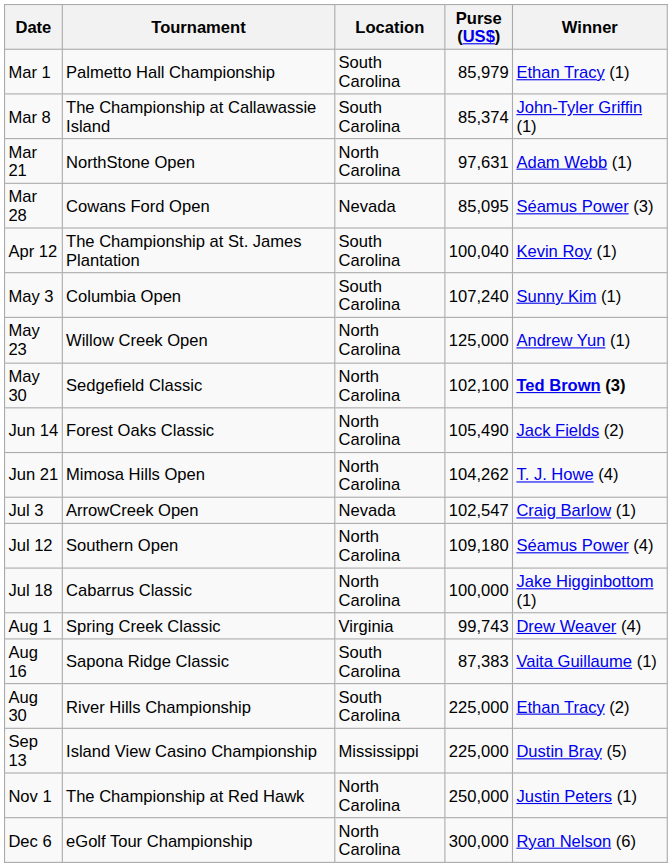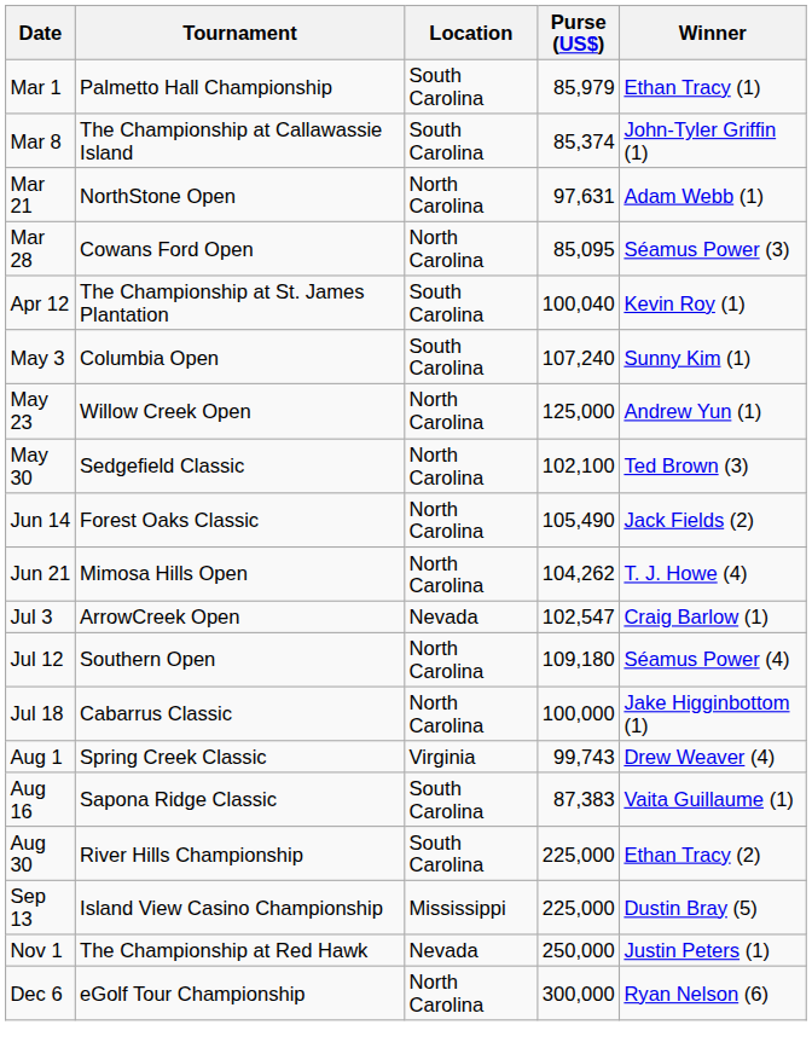Mar 28 | Location: Nevada -> North Carolina
May 30 | Winner: bold -> normal
Nov 1 | Location: North Carolina -> Nevada
